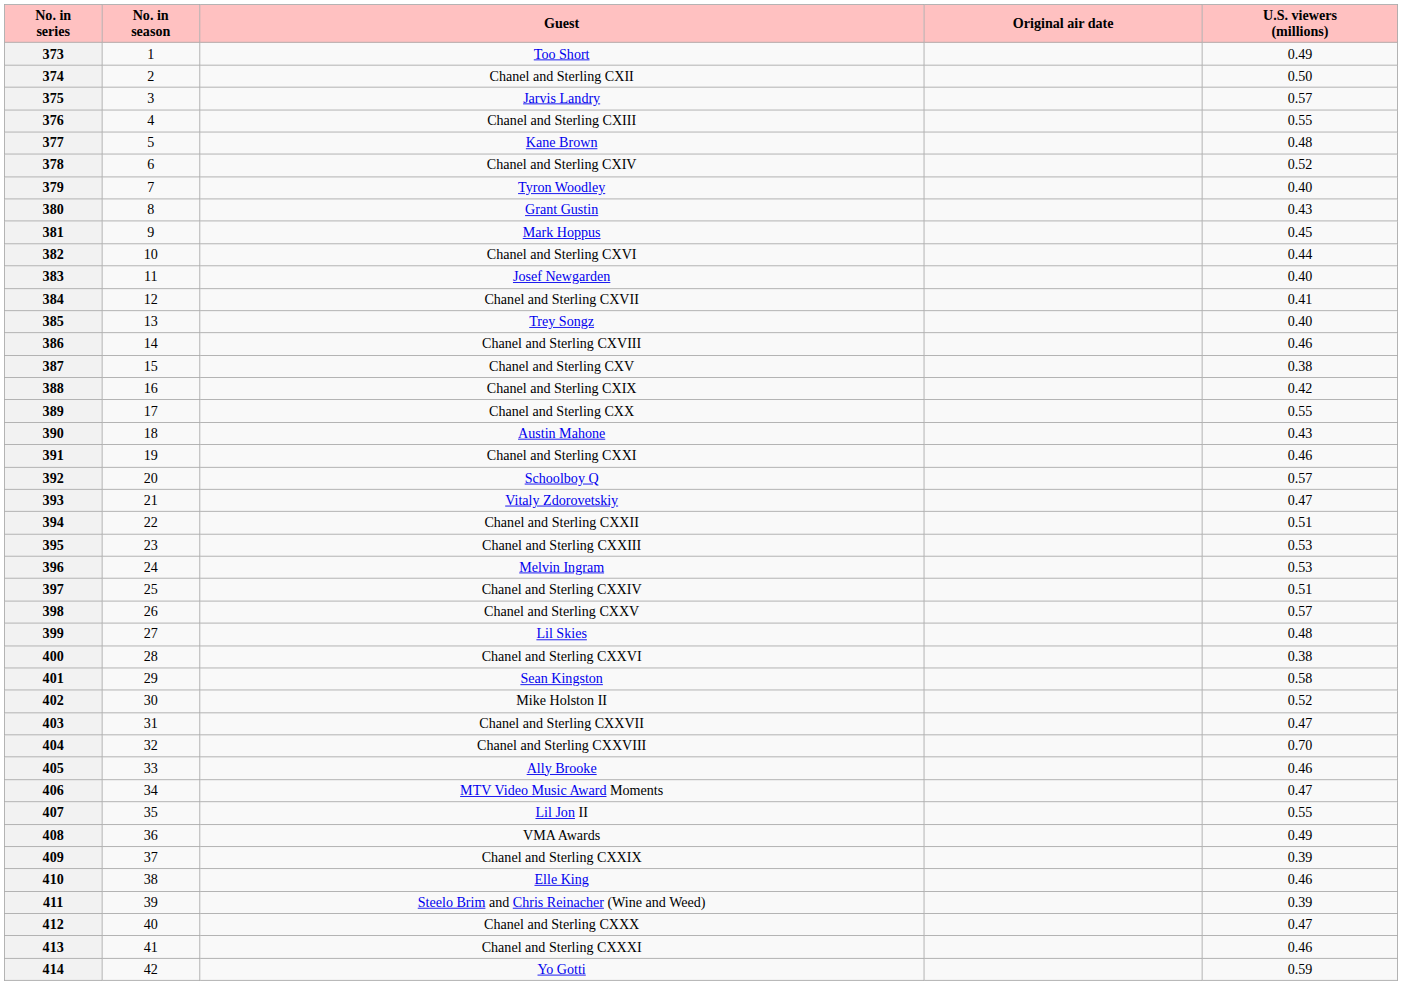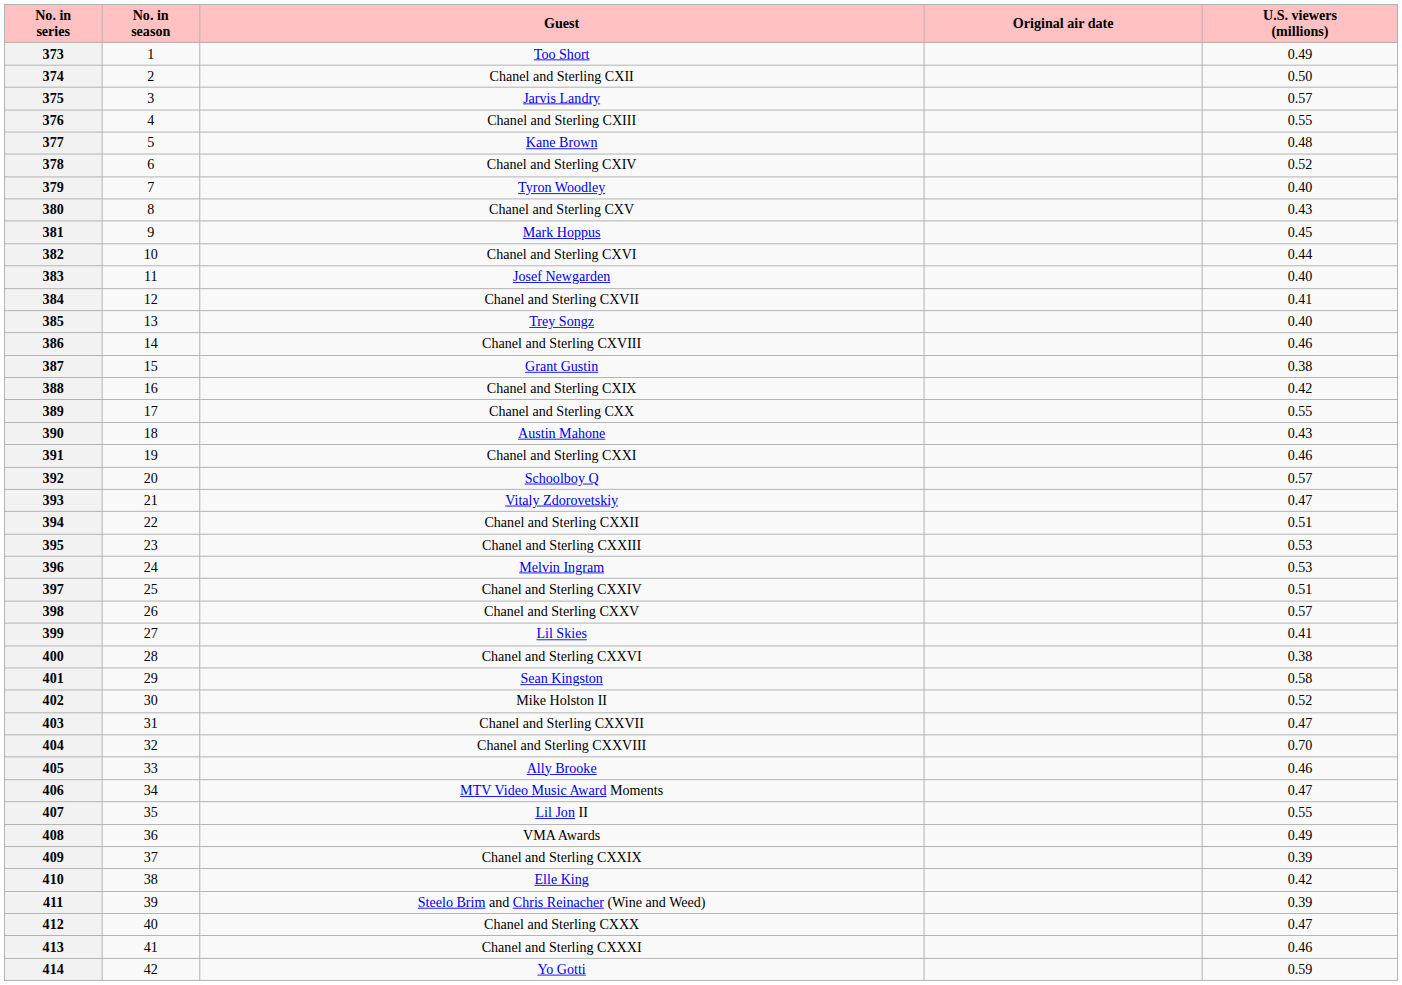380 | Guest: Grant Gustin -> Chanel and Sterling CXV
387 | Guest: Chanel and Sterling CXV -> Grant Gustin
399 | U.S. viewers (millions): 0.48 -> 0.41
410 | U.S. viewers (millions): 0.46 -> 0.42
